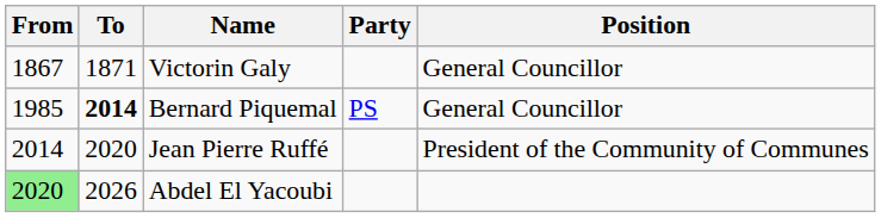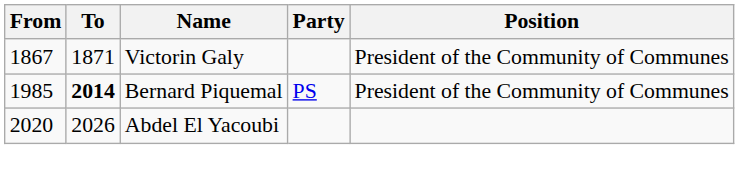Victorin Galy | Position: General Councillor -> President of the Community of Communes
Bernard Piquemal | Position: General Councillor -> President of the Community of Communes
- row: 2014 | 2020 | Jean Pierre Ruffé | President of the Community of Communes
Abdel El Yacoubi | From: lightgreen background -> no background
